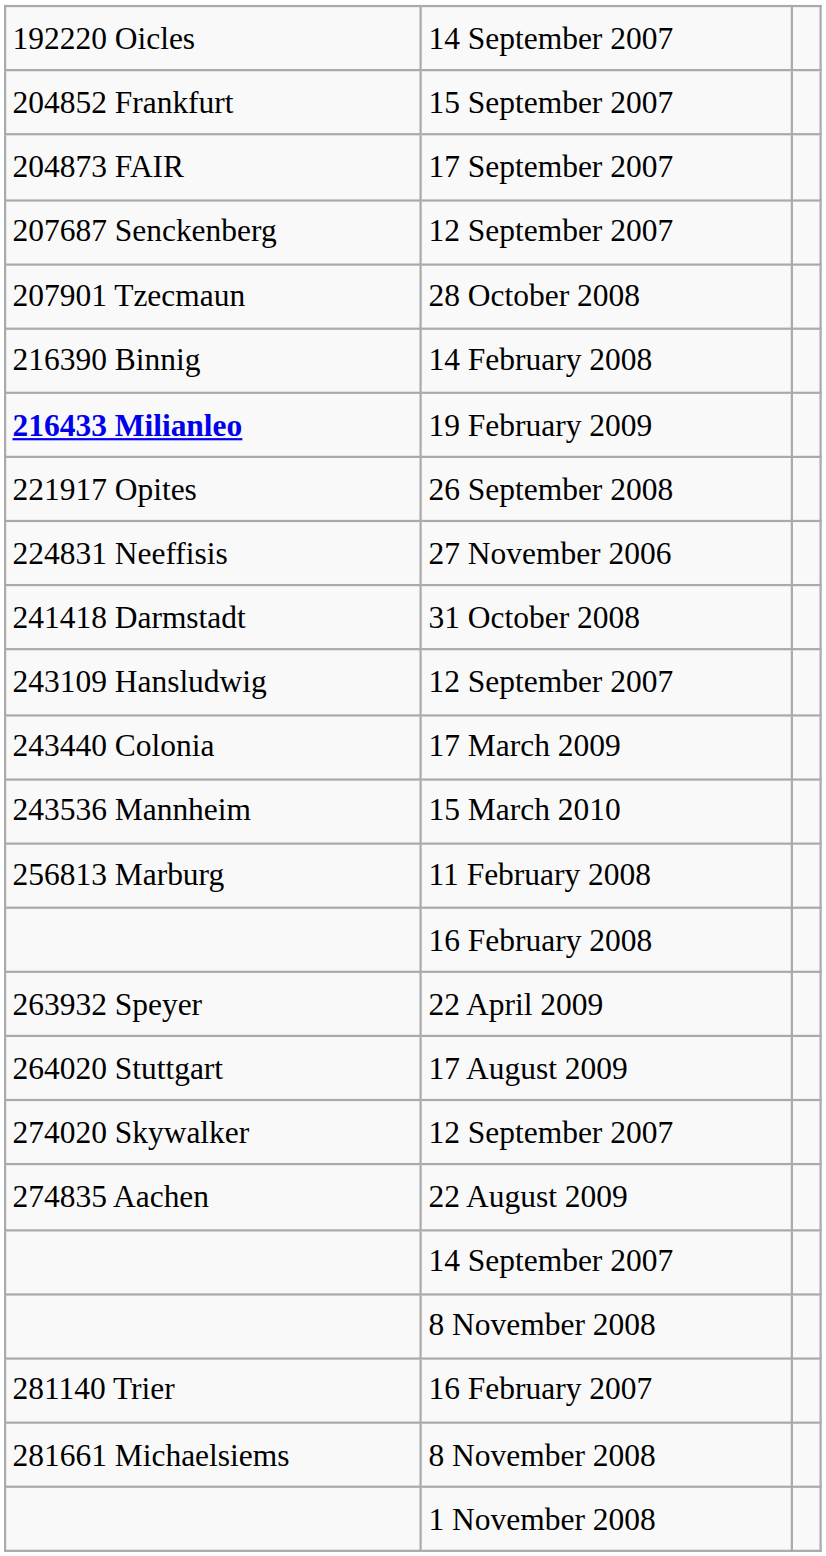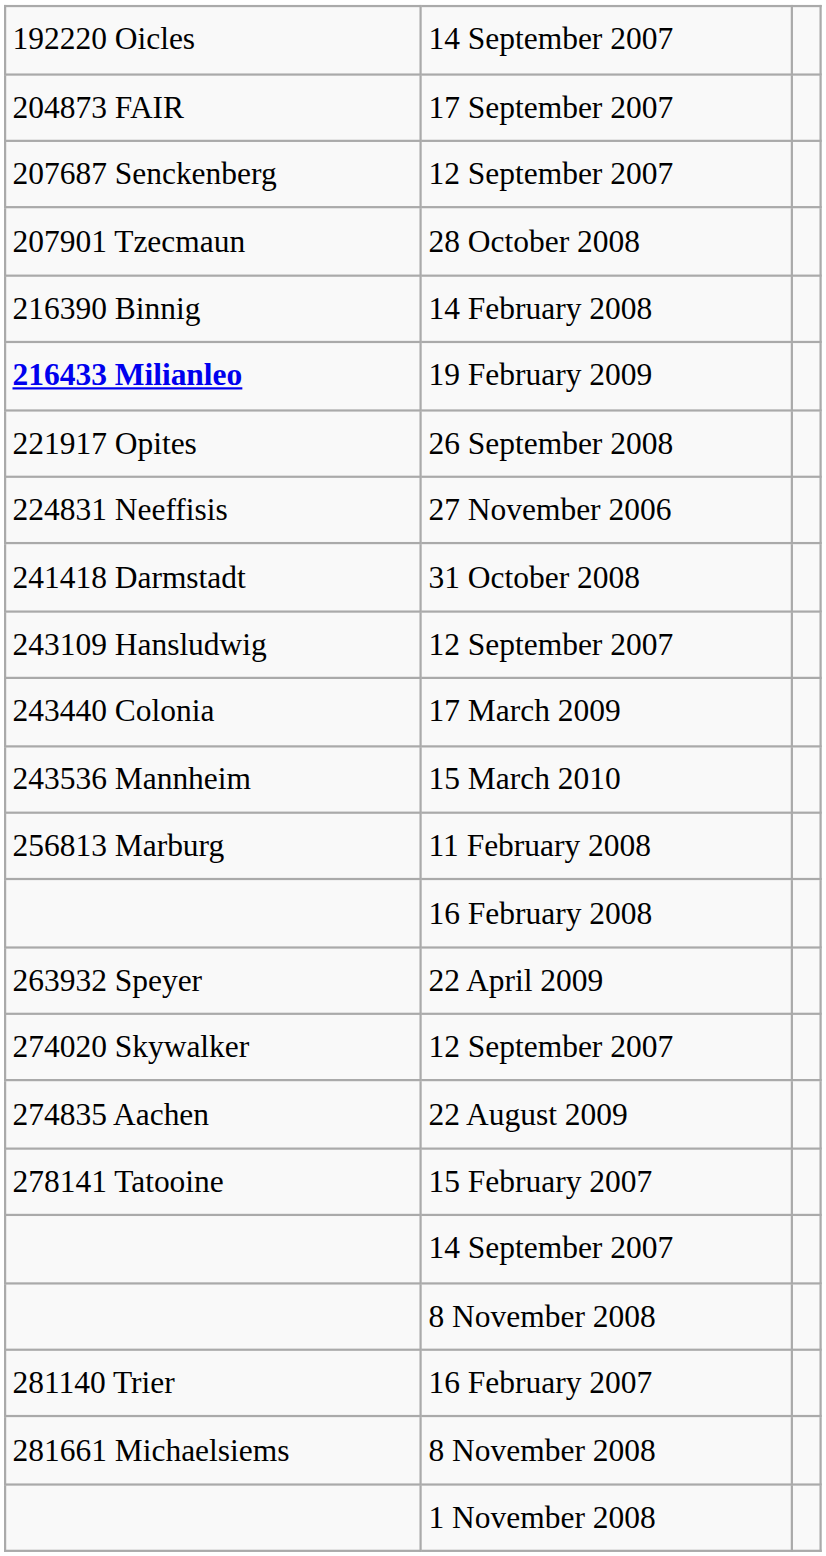- row: 204852 Frankfurt | 15 September 2007
- row: 264020 Stuttgart | 17 August 2009
+ row: 278141 Tatooine | 15 February 2007
